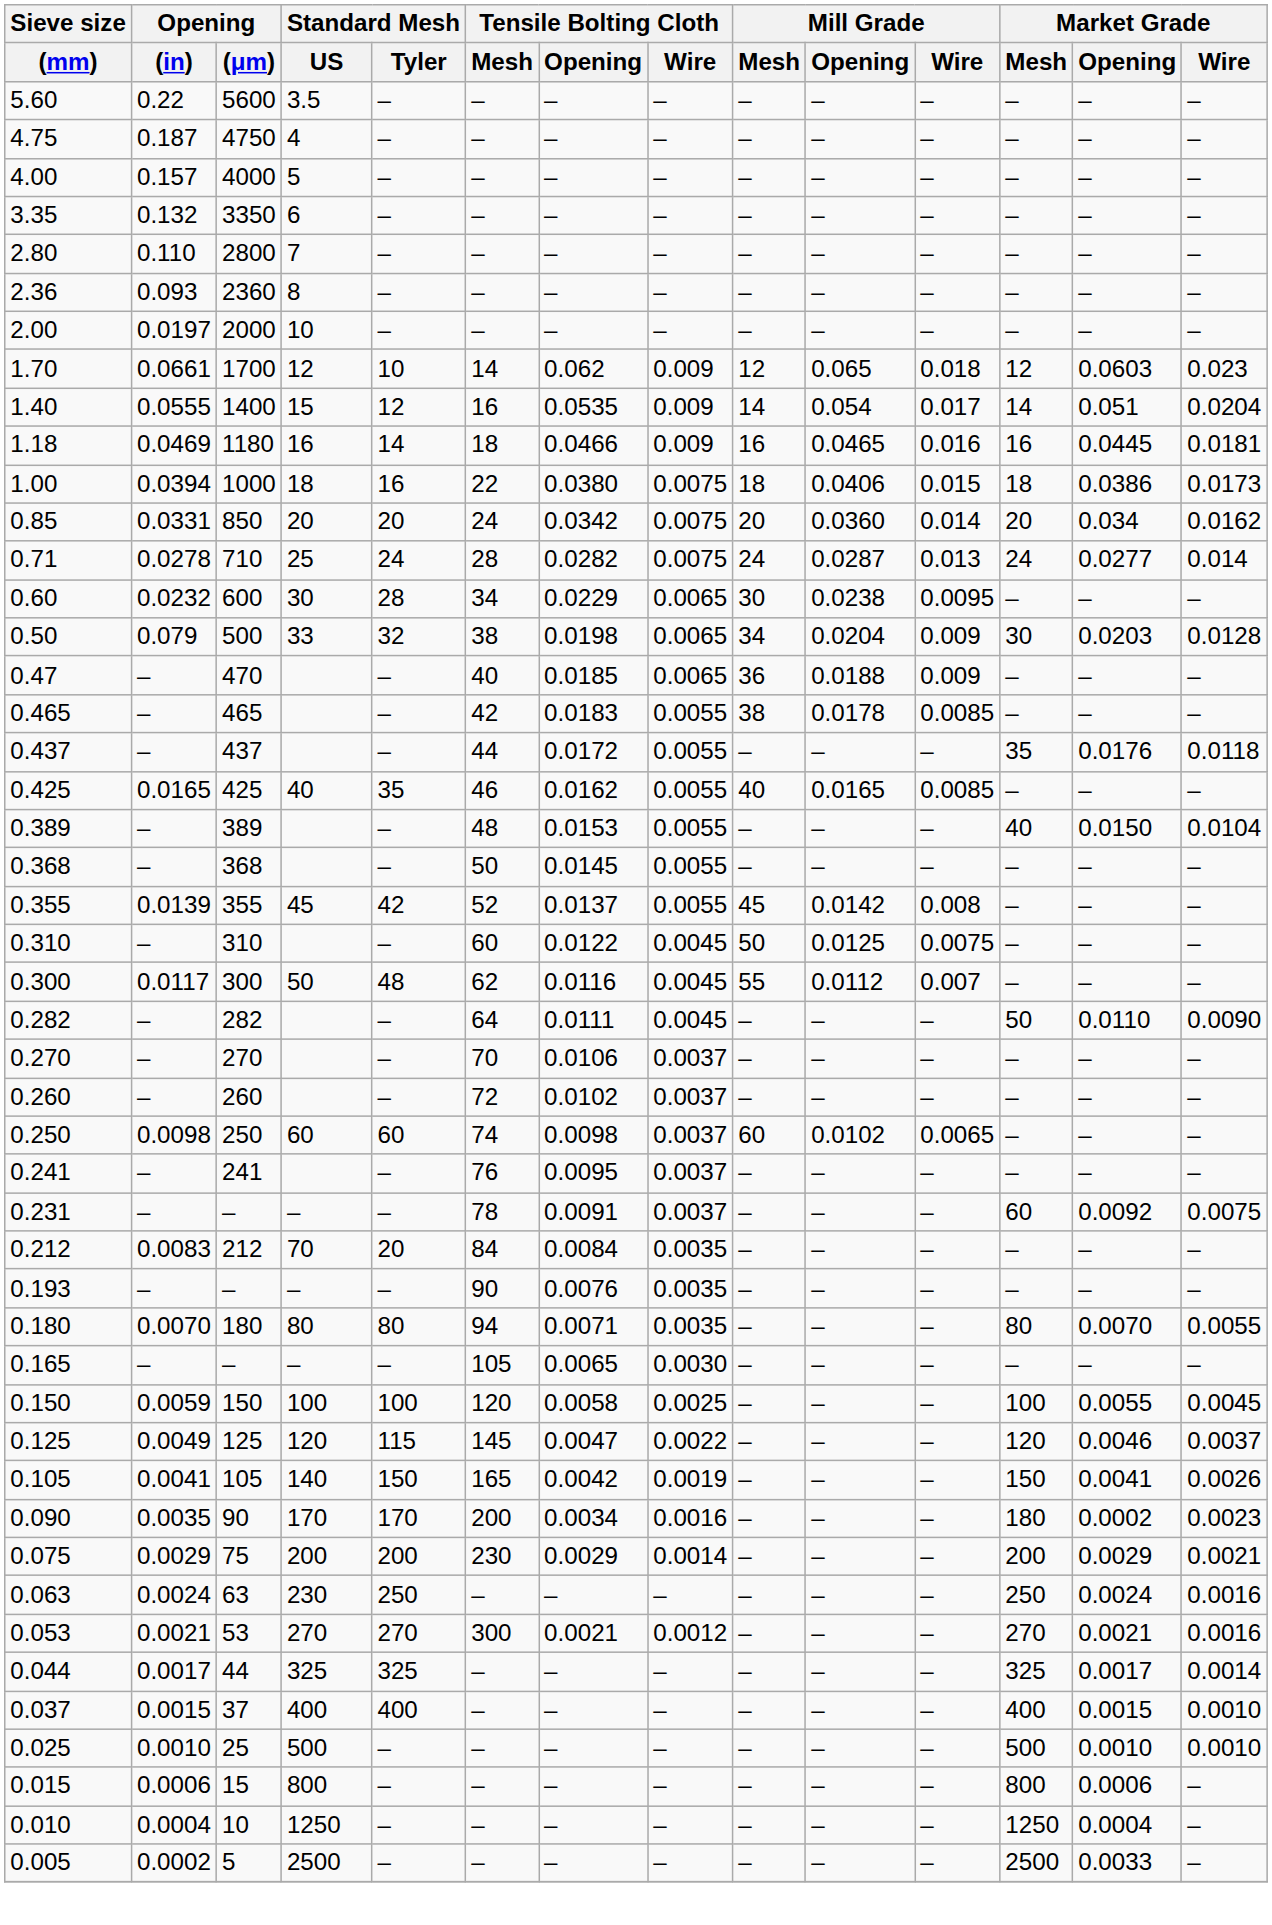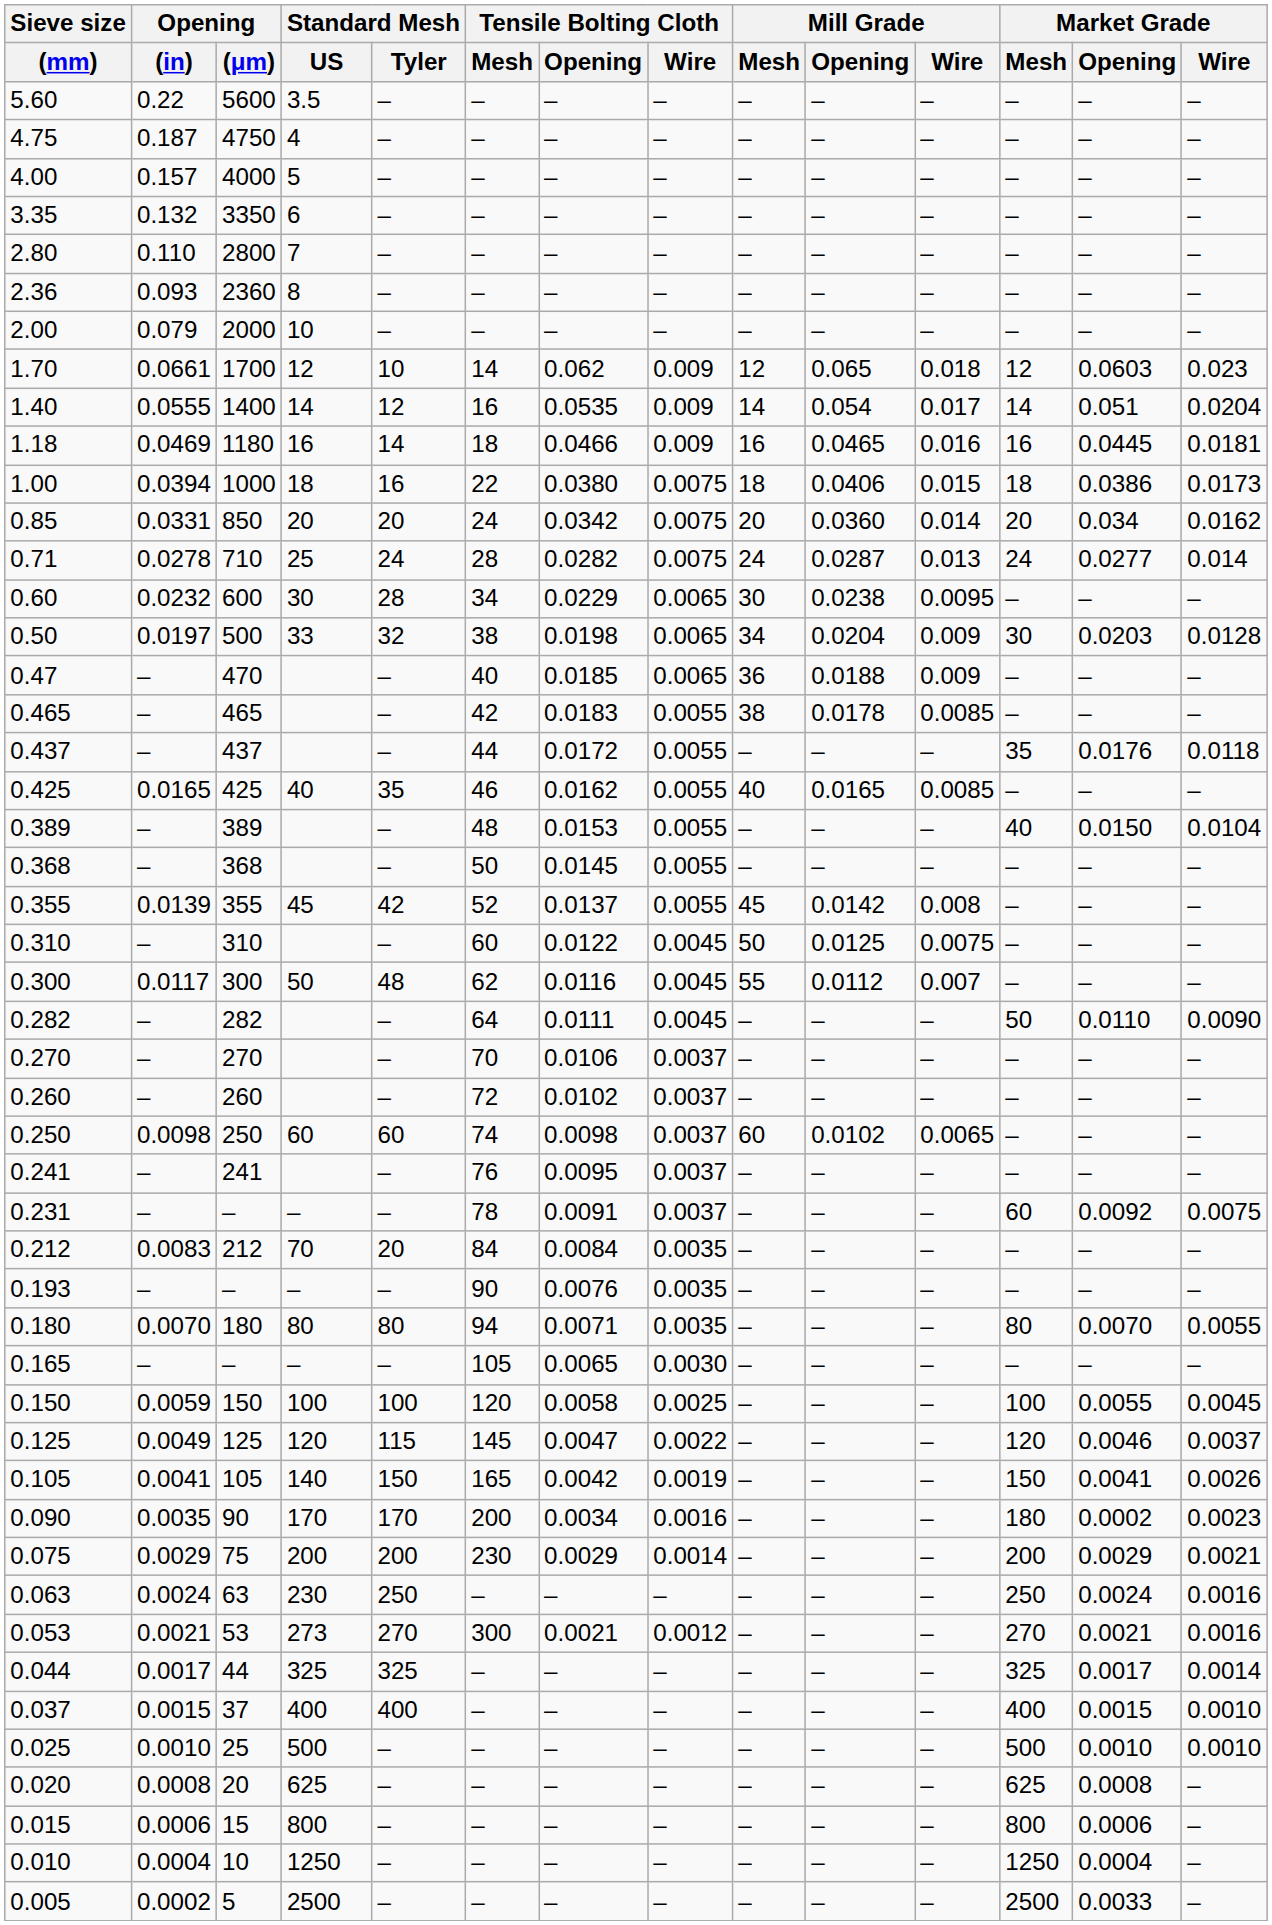2.00 | Opening / (in): 0.0197 -> 0.079
1.40 | Standard Mesh / US: 15 -> 14
0.50 | Opening / (in): 0.079 -> 0.0197
0.053 | Standard Mesh / US: 270 -> 273
+ row: 0.020 | 0.0008 | 20 | 625 | – | – | – | – | – | – | – | 625 | 0.0008 | –
